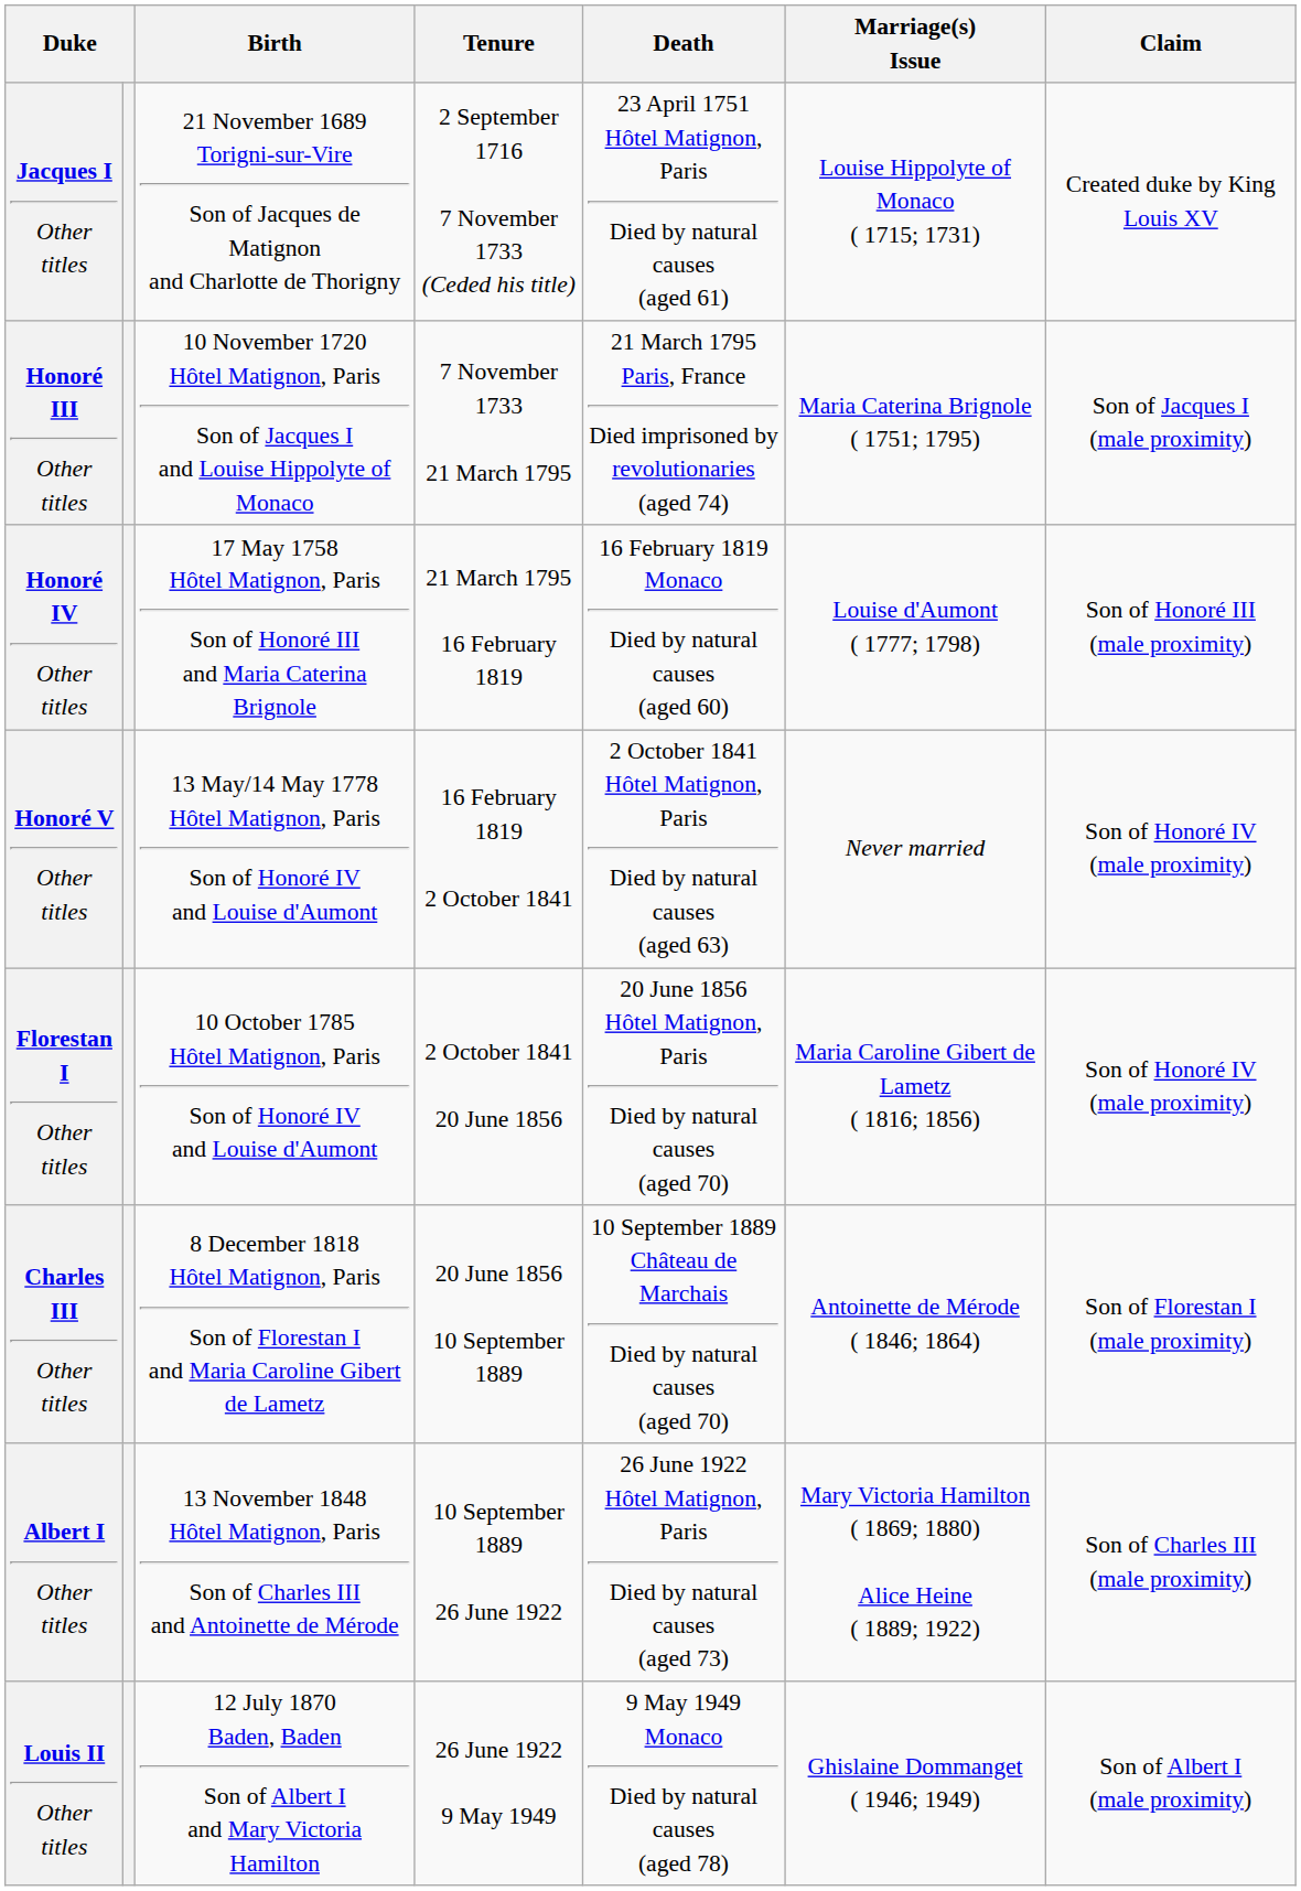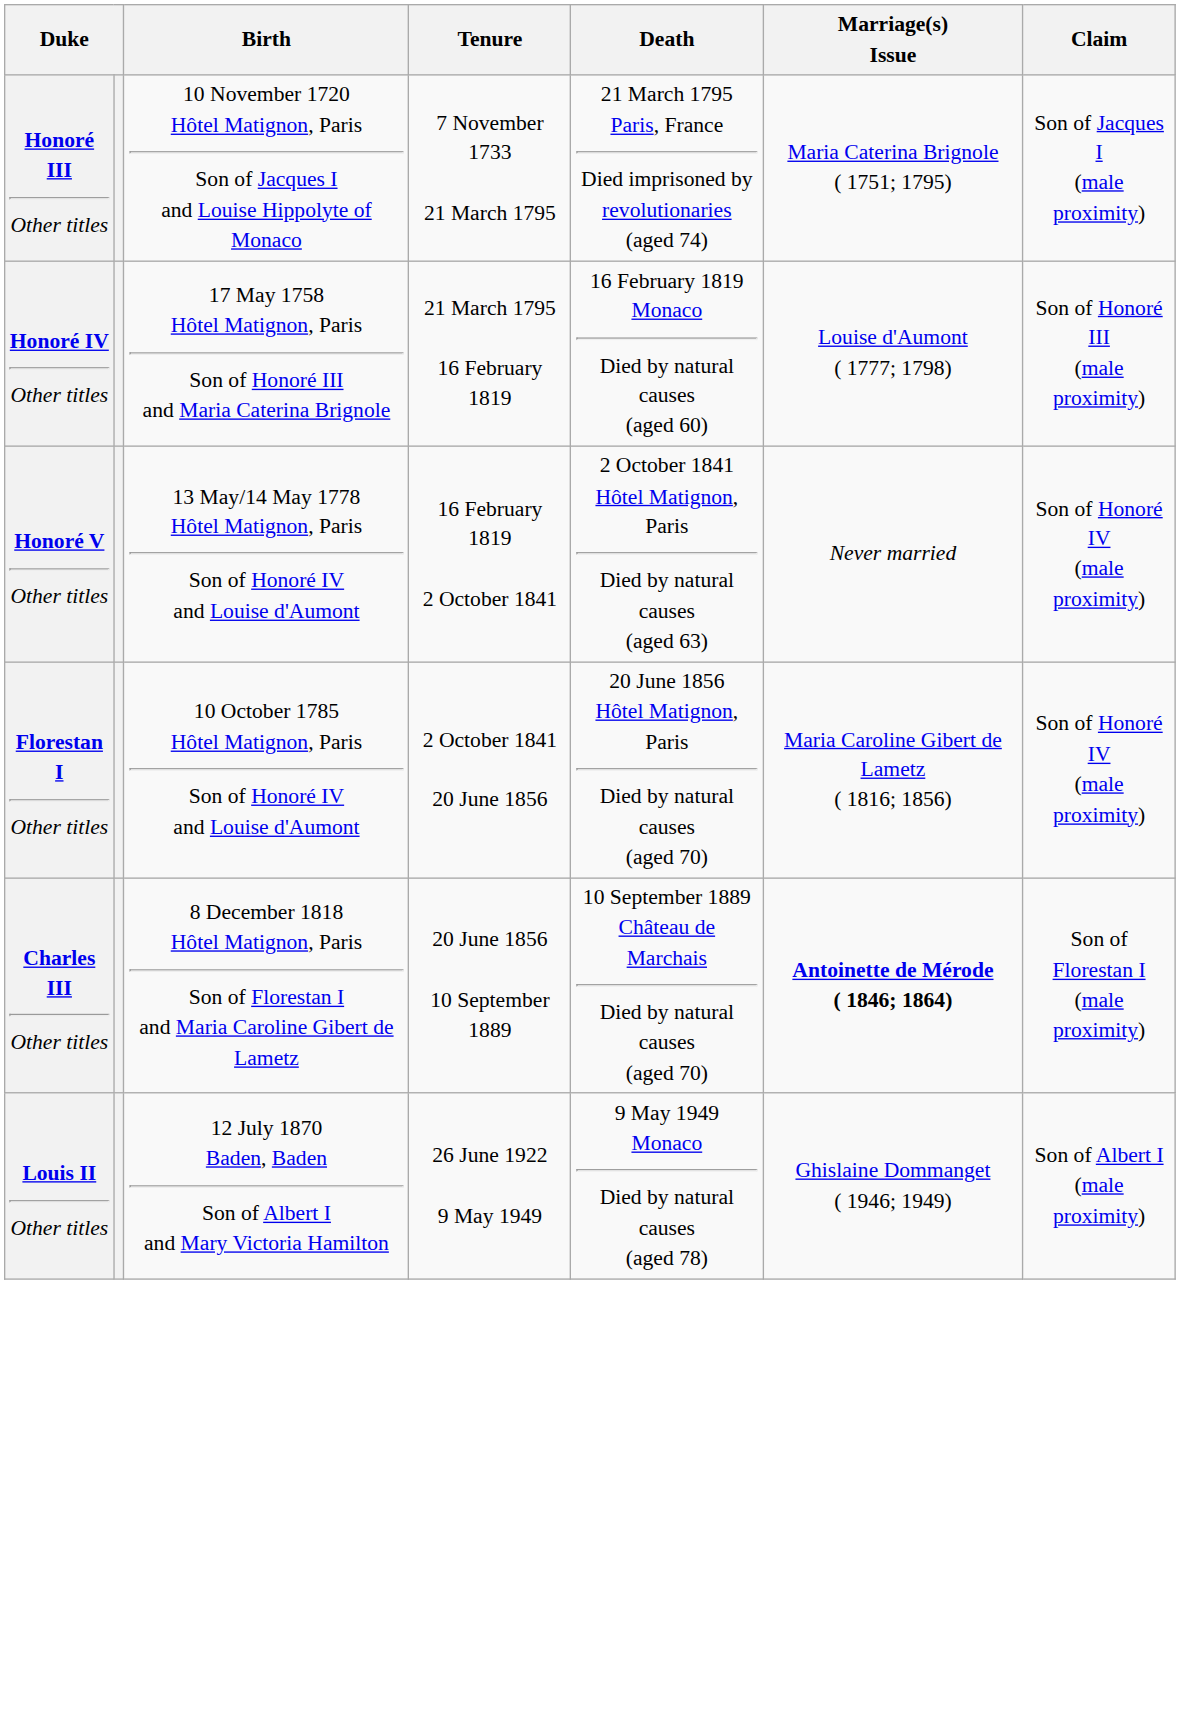- row: Jacques I Other titles | 21 November 1689 Torigni-sur-Vire Son of Jacques de Matignon and Charlotte de Thorigny | 2 September 1716 7 November 1733 (Ceded his title) | 23 April 1751 Hôtel Matignon, Paris Died by natural causes (aged 61) | Louise Hippolyte of Monaco ( 1715; 1731) | Created duke by King Louis XV
Charles III Other titles | Marriage(s) Issue: normal -> bold
- row: Albert I Other titles | 13 November 1848 Hôtel Matignon, Paris Son of Charles III and Antoinette de Mérode | 10 September 1889 26 June 1922 | 26 June 1922 Hôtel Matignon, Paris Died by natural causes (aged 73) | Mary Victoria Hamilton ( 1869; 1880) Alice Heine ( 1889; 1922) | Son of Charles III (male proximity)
